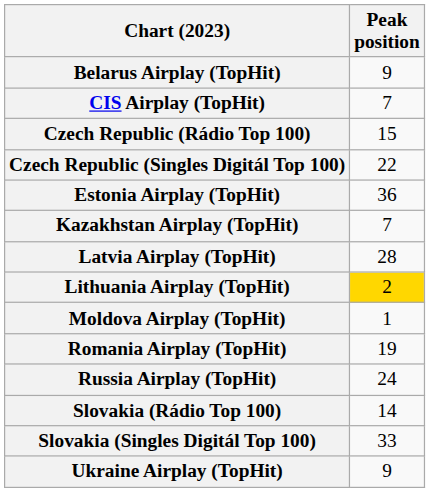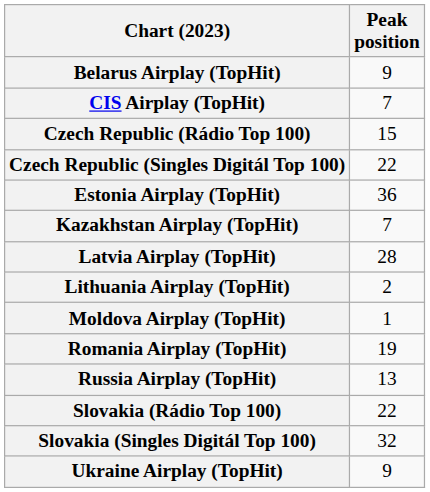Lithuania Airplay (TopHit) | Peak position: gold background -> no background
Russia Airplay (TopHit) | Peak position: 24 -> 13
Slovakia (Rádio Top 100) | Peak position: 14 -> 22
Slovakia (Singles Digitál Top 100) | Peak position: 33 -> 32
